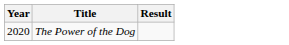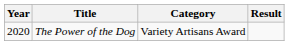+ column: Category | Variety Artisans Award
